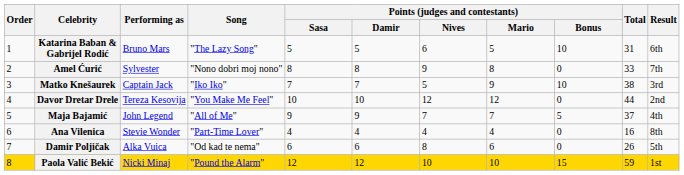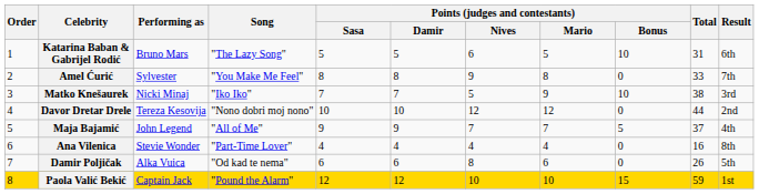Amel Ćurić | Song: "Nono dobri moj nono" -> "You Make Me Feel"
Matko Knešaurek | Performing as: Captain Jack -> Nicki Minaj
Davor Dretar Drele | Song: "You Make Me Feel" -> "Nono dobri moj nono"
Paola Valić Bekić | Performing as: Nicki Minaj -> Captain Jack
